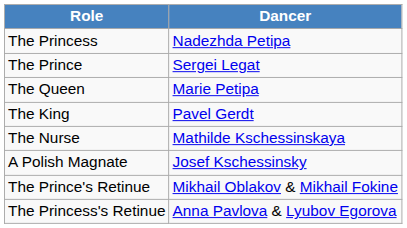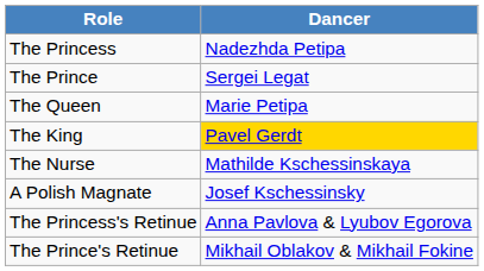The King | Dancer: no background -> gold background
rows swapped: The Princess's Retinue <-> The Prince's Retinue
